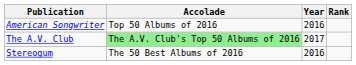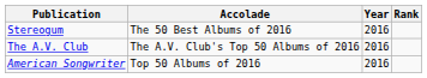rows swapped: American Songwriter <-> Stereogum
The A.V. Club | Accolade: lightgreen background -> no background
The A.V. Club | Year: 2017 -> 2016
